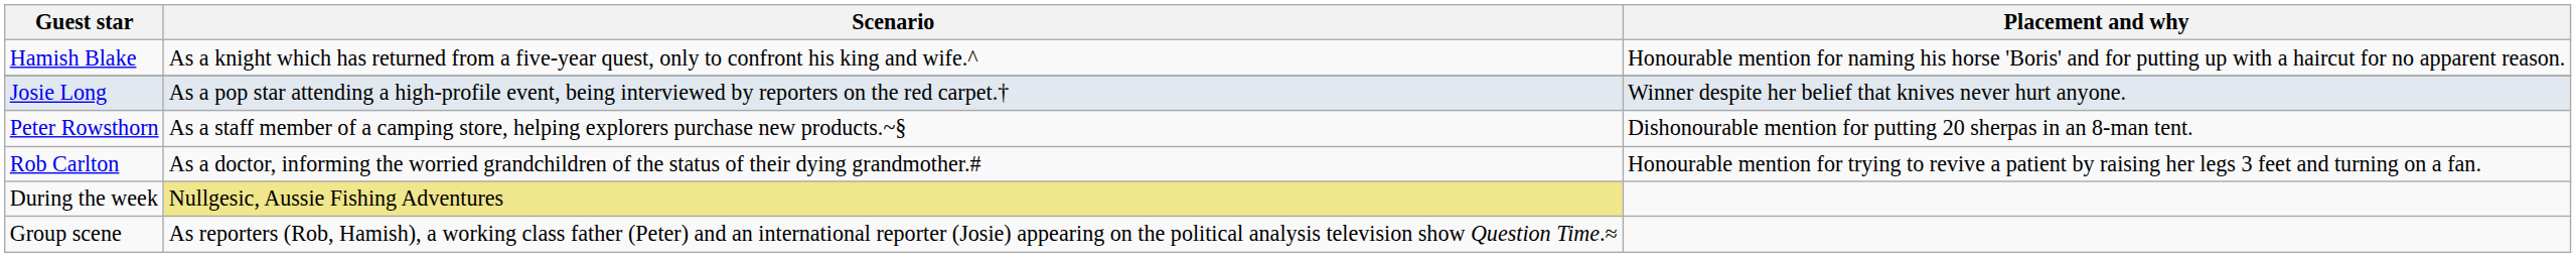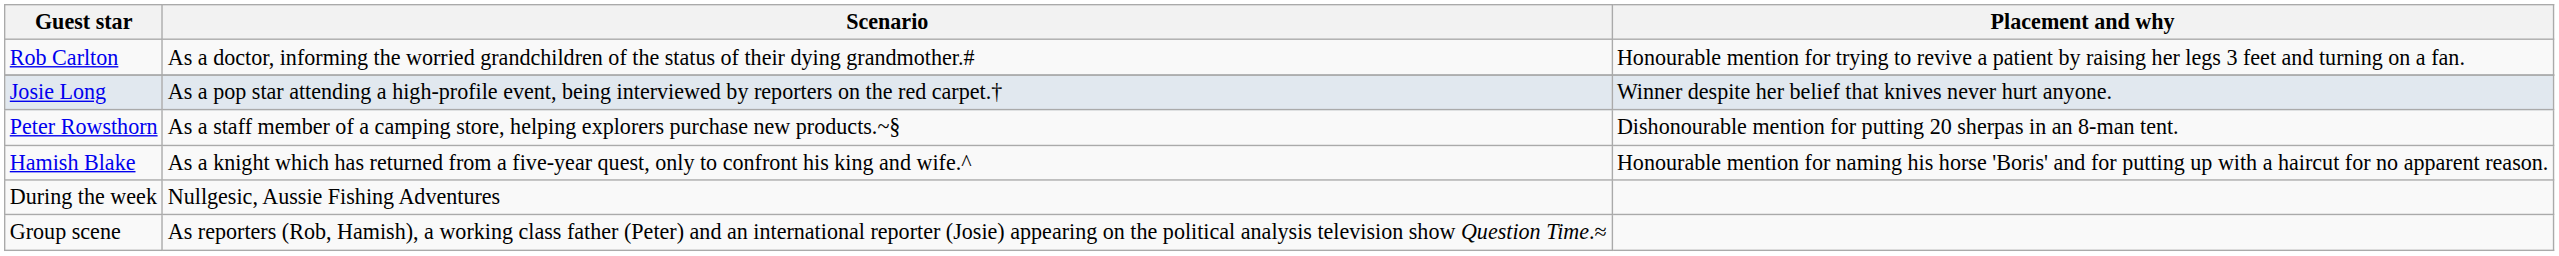rows swapped: Hamish Blake <-> Rob Carlton
During the week | Scenario: khaki background -> no background
